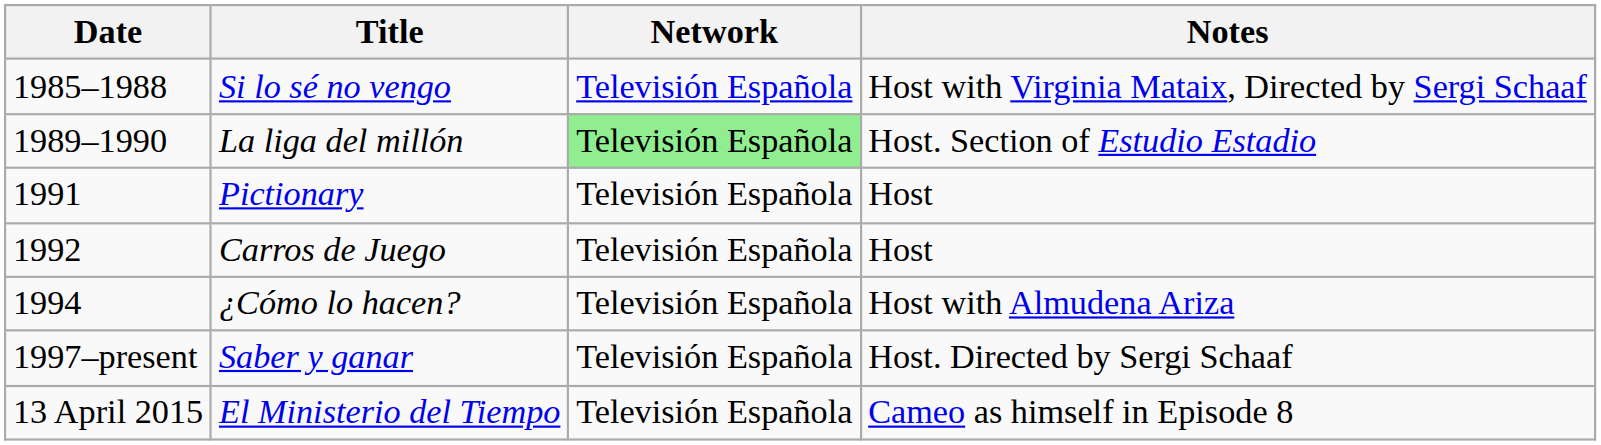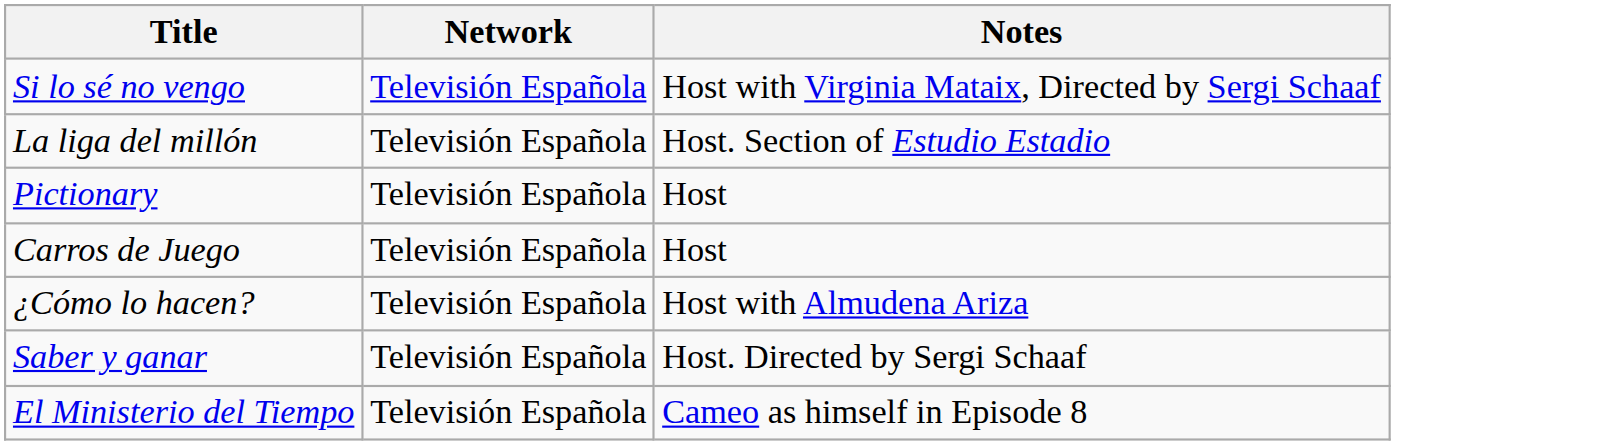- column: Date | 1985–1988 | 1989–1990 | 1991 | 1992 | 1994 | 1997–present | 13 April 2015
La liga del millón | Network: lightgreen background -> no background
